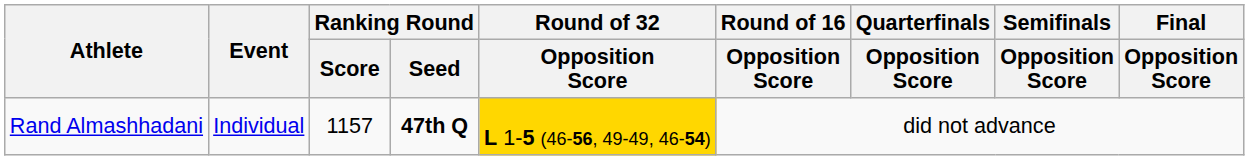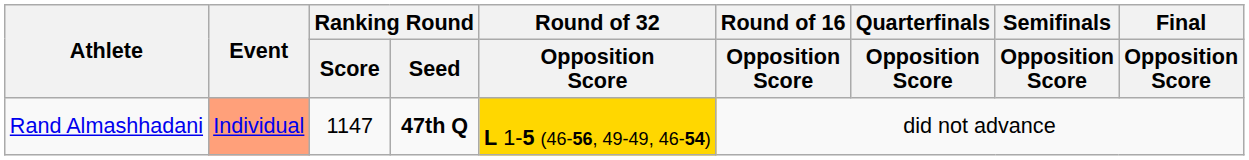Rand Almashhadani | Event: no background -> lightsalmon background
Rand Almashhadani | Ranking Round / Score: 1157 -> 1147
